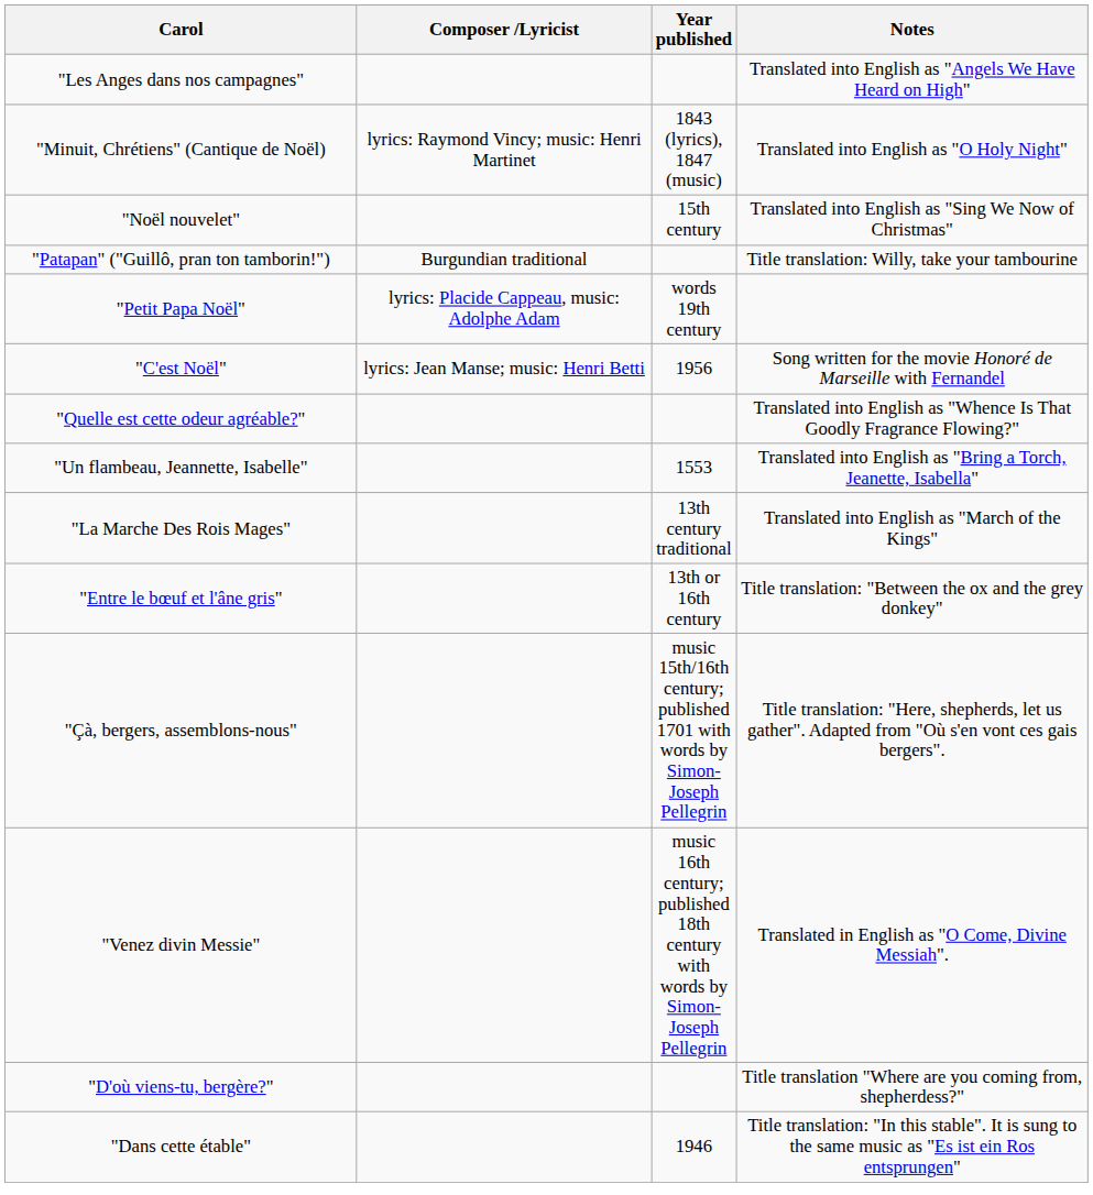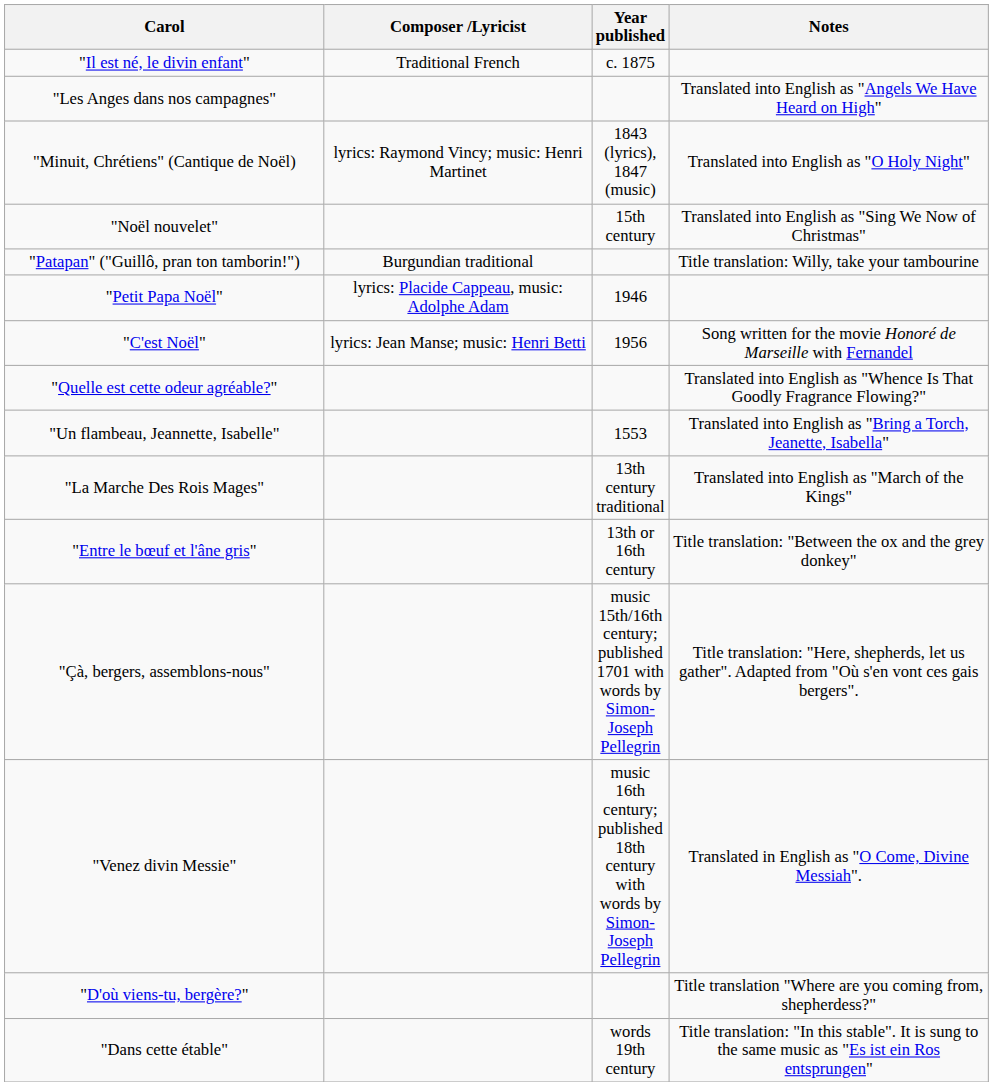+ row: "Il est né, le divin enfant" | Traditional French | c. 1875
"Petit Papa Noël" | Year published: words 19th century -> 1946
"Dans cette étable" | Year published: 1946 -> words 19th century
